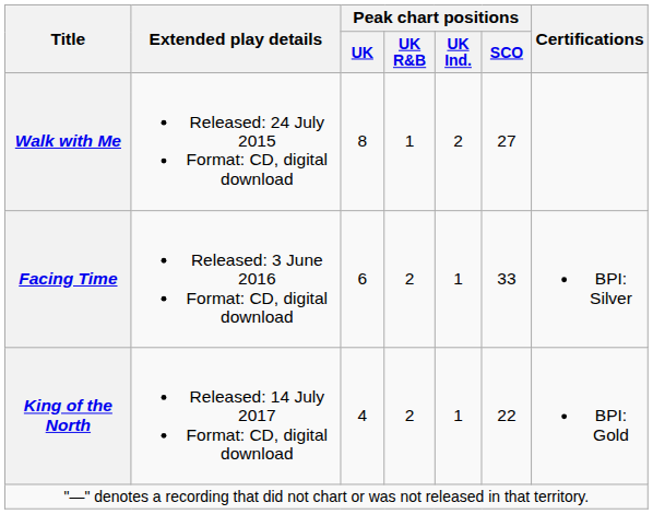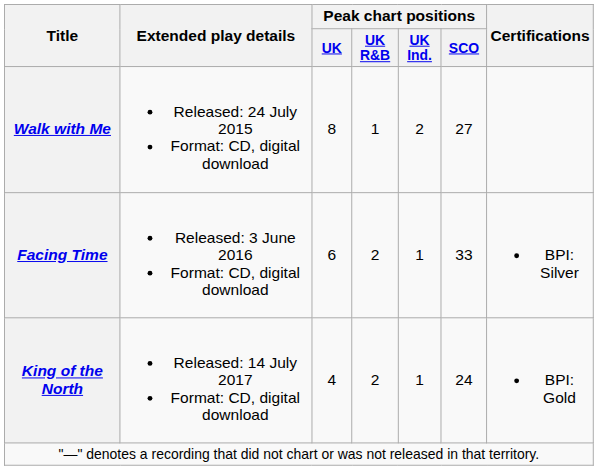King of the North | Peak chart positions / SCO: 22 -> 24
